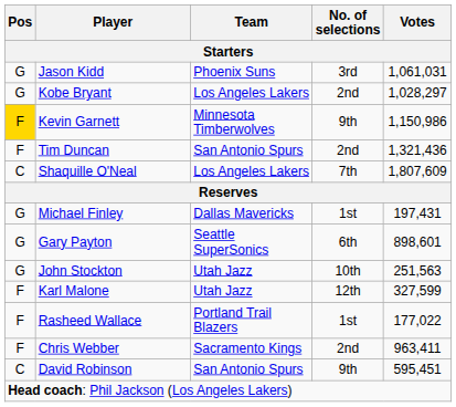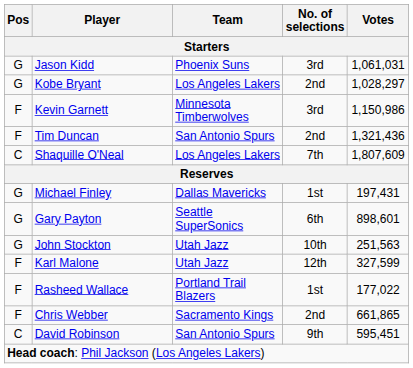Kevin Garnett | Pos: gold background -> no background
Kevin Garnett | No. of selections: 9th -> 3rd
Chris Webber | Votes: 963,411 -> 661,865
